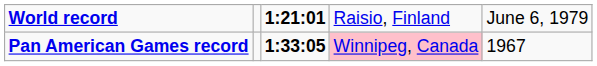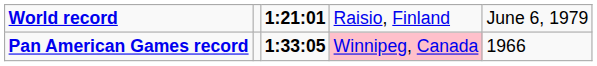Pan American Games record | column 5: 1967 -> 1966
